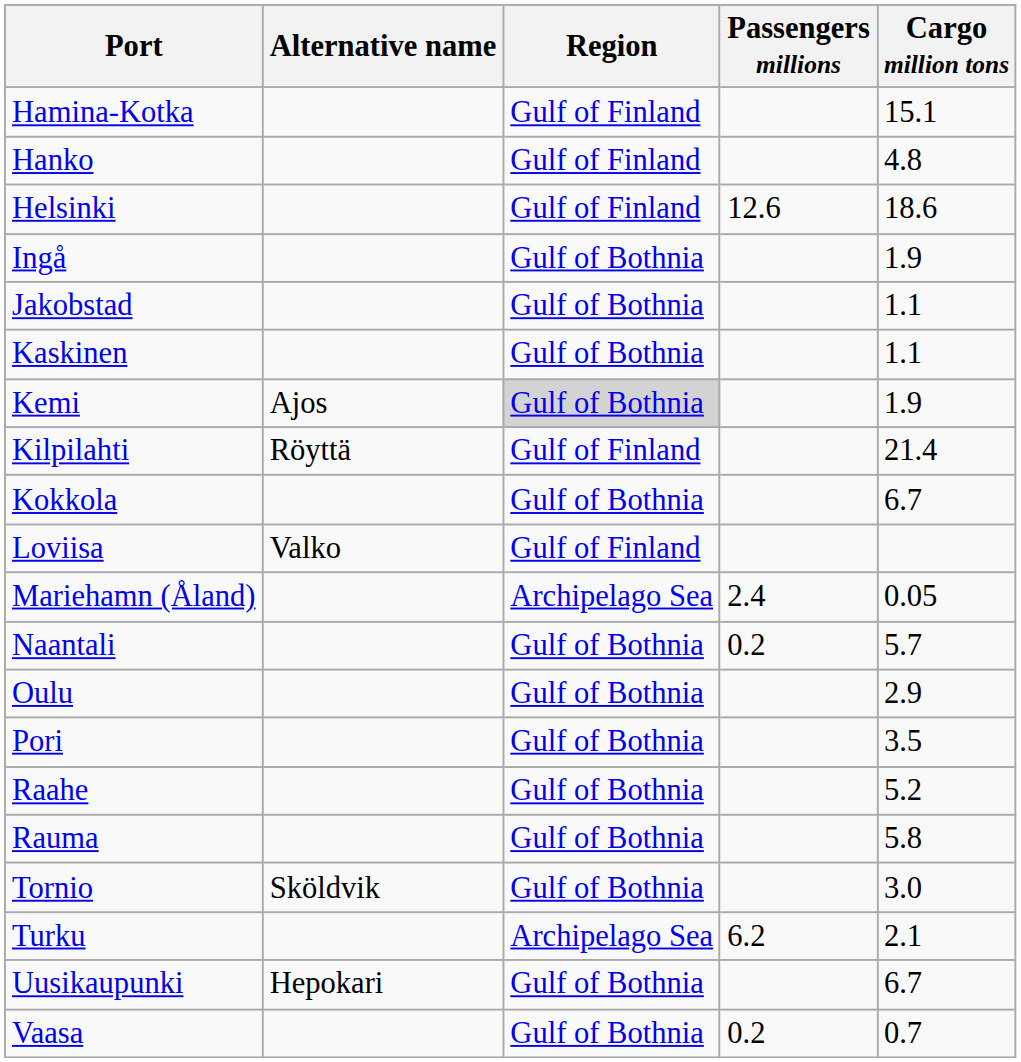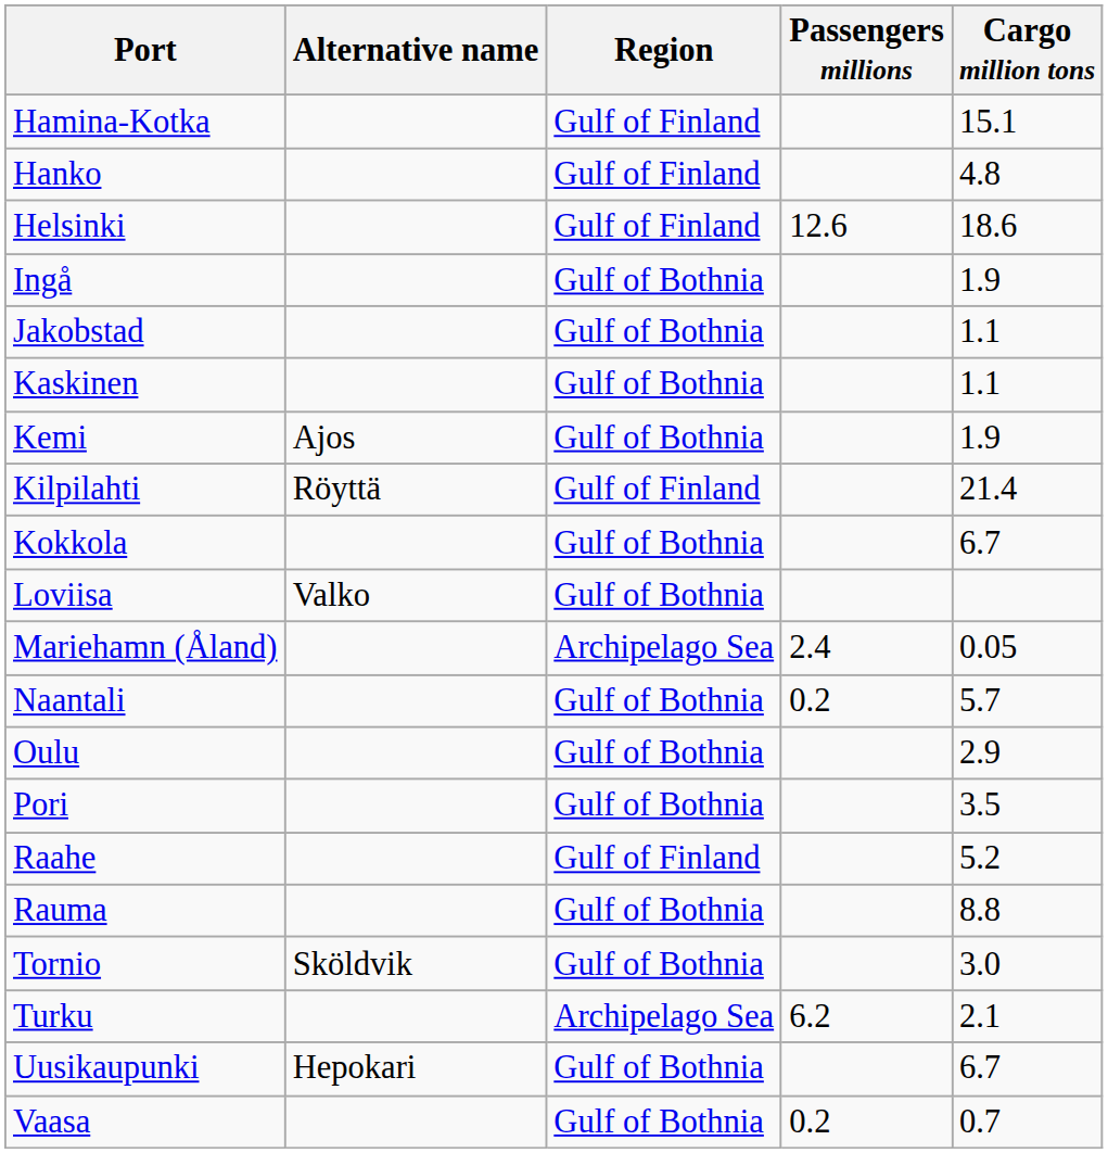Kemi | Region: lightgrey background -> no background
Loviisa | Region: Gulf of Finland -> Gulf of Bothnia
Raahe | Region: Gulf of Bothnia -> Gulf of Finland
Rauma | Cargo million tons: 5.8 -> 8.8
